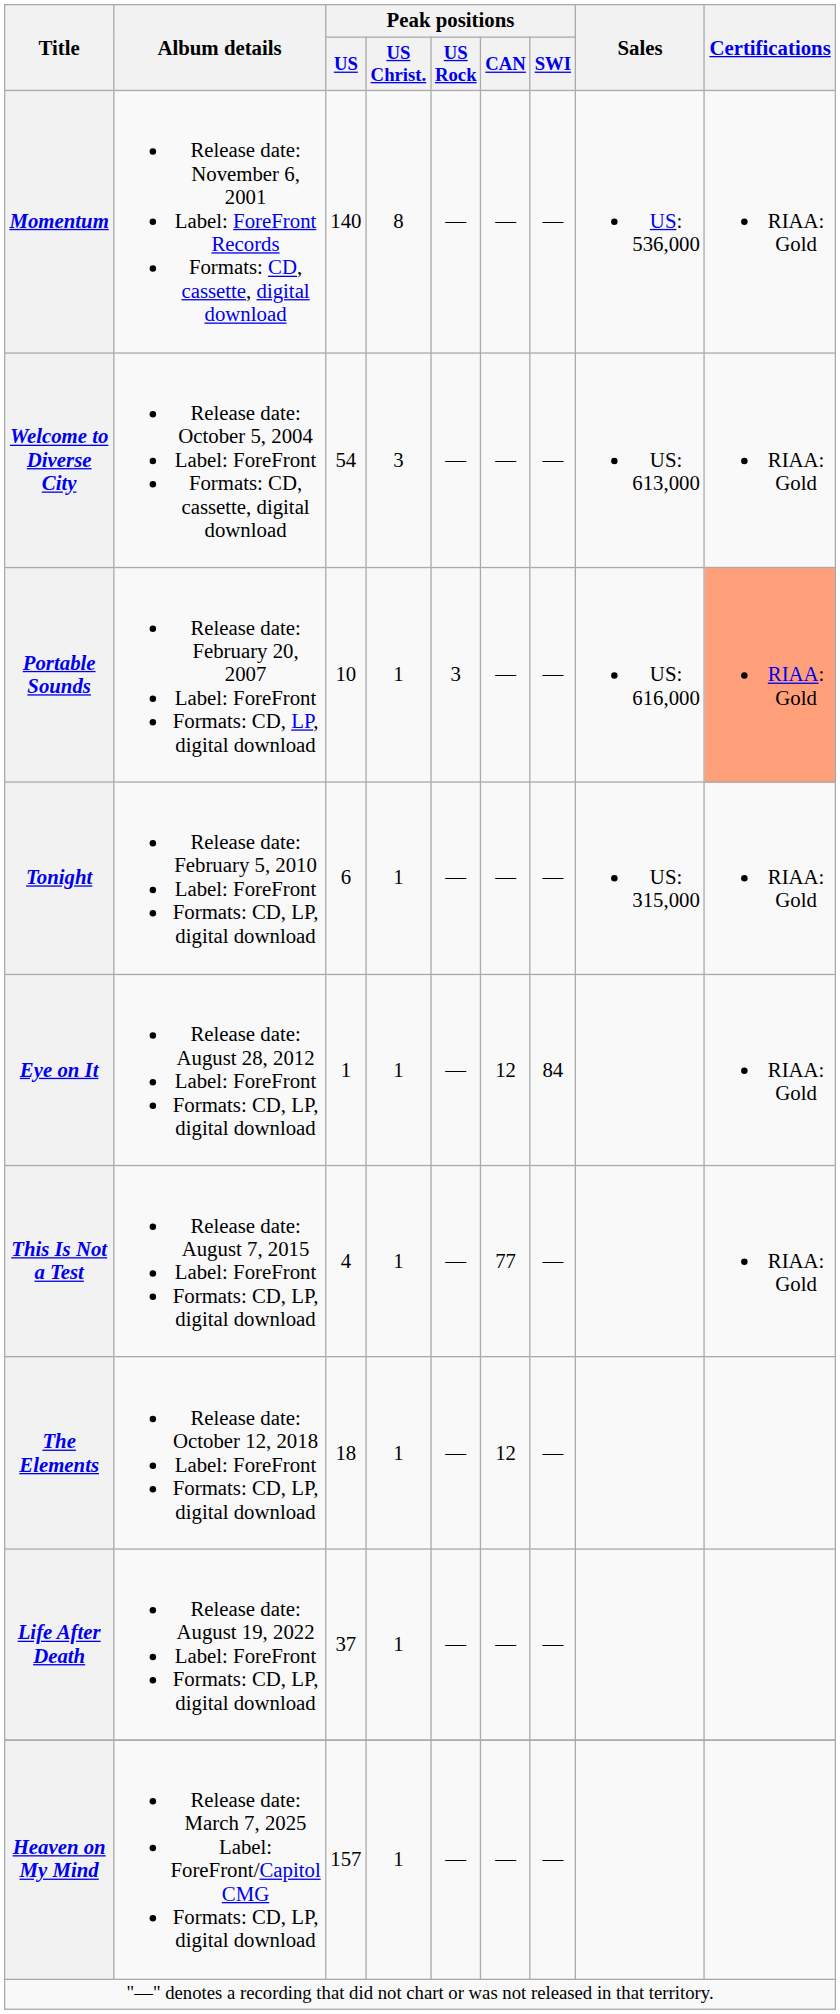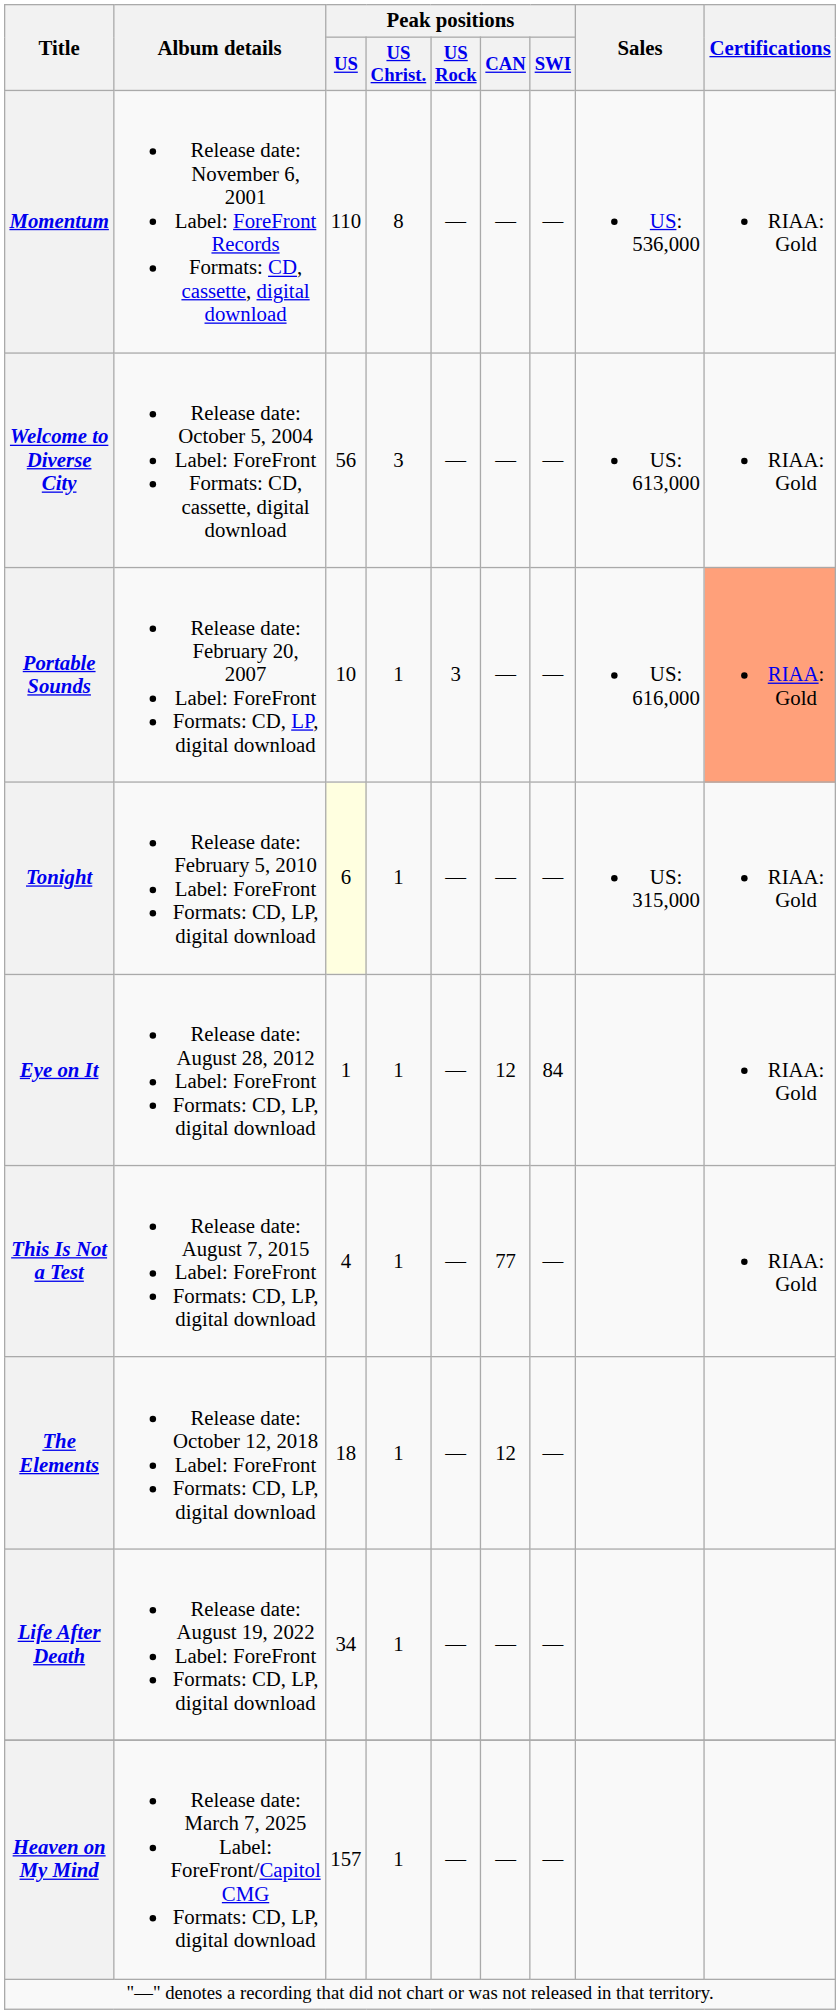Momentum | Peak positions / US: 140 -> 110
Welcome to Diverse City | Peak positions / US: 54 -> 56
Tonight | Peak positions / US: no background -> lightyellow background
Life After Death | Peak positions / US: 37 -> 34
